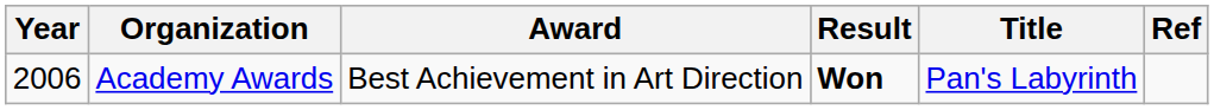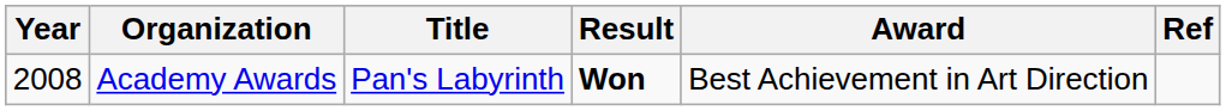columns swapped: Award <-> Title
Academy Awards | Year: 2006 -> 2008
